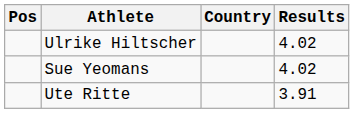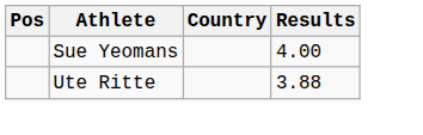- row: Ulrike Hiltscher | 4.02
Sue Yeomans | Results: 4.02 -> 4.00
Ute Ritte | Results: 3.91 -> 3.88
